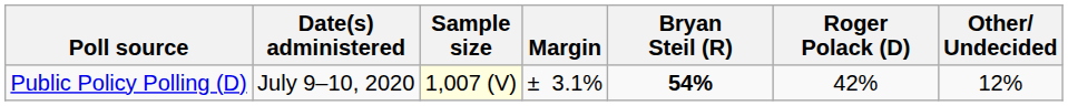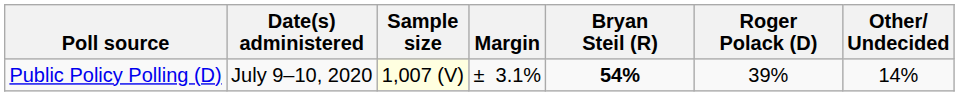Public Policy Polling (D) | Roger Polack (D): 42% -> 39%
Public Policy Polling (D) | Other/ Undecided: 12% -> 14%
